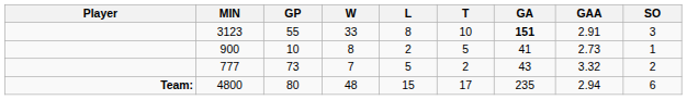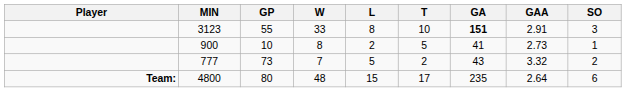4800 | GAA: 2.94 -> 2.64
